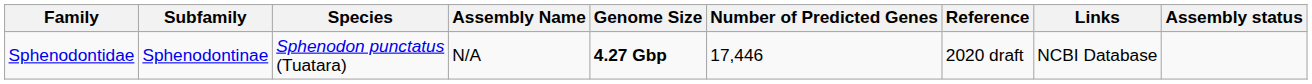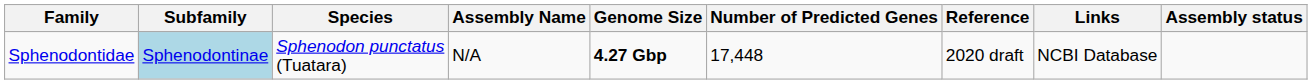Sphenodontidae | Subfamily: no background -> lightblue background
Sphenodontidae | Number of Predicted Genes: 17,446 -> 17,448
